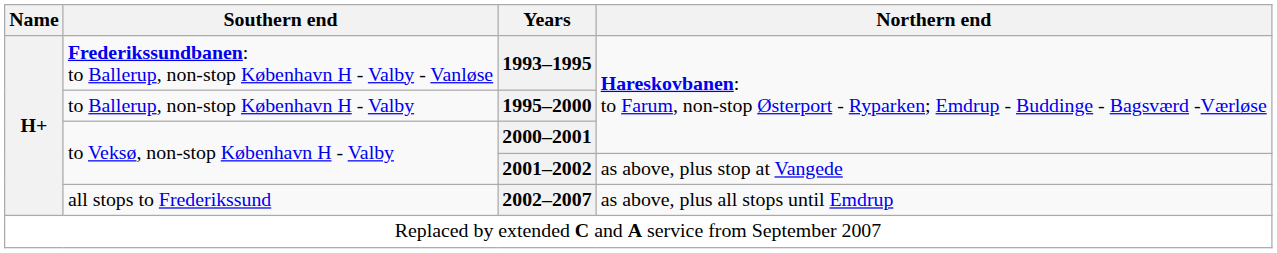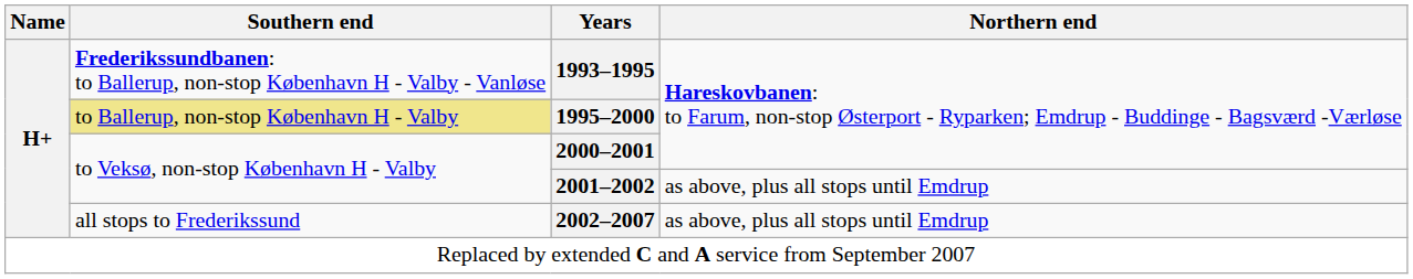1995–2000 | Southern end: no background -> khaki background
2001–2002 | Northern end: as above, plus stop at Vangede -> as above, plus all stops until Emdrup
